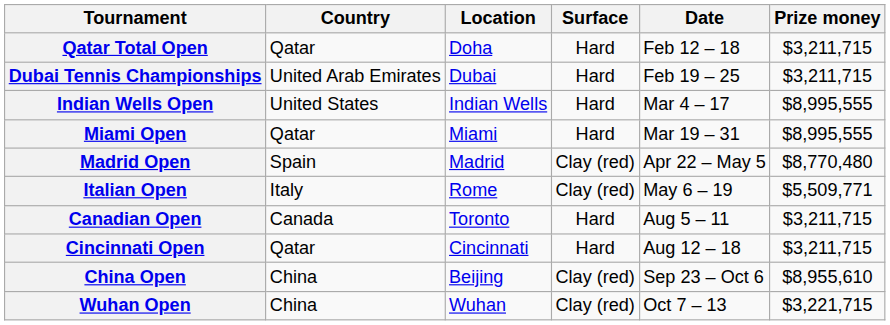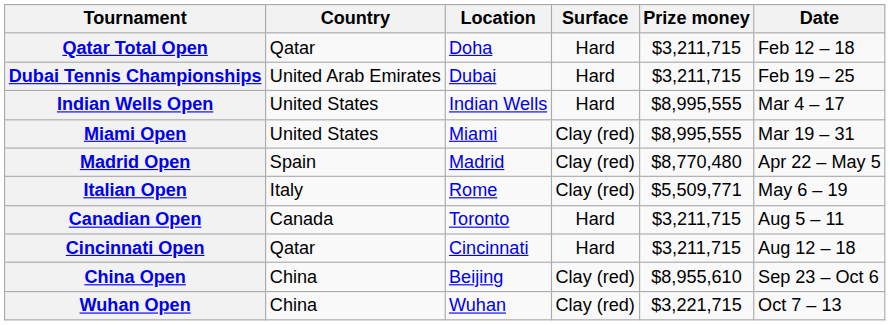columns swapped: Date <-> Prize money
Miami Open | Country: Qatar -> United States
Miami Open | Surface: Hard -> Clay (red)
